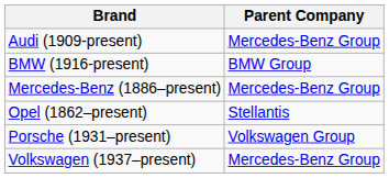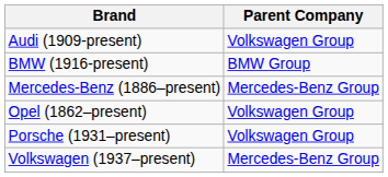Audi (1909-present) | Parent Company: Mercedes-Benz Group -> Volkswagen Group
Opel (1862–present) | Parent Company: Stellantis -> Volkswagen Group
